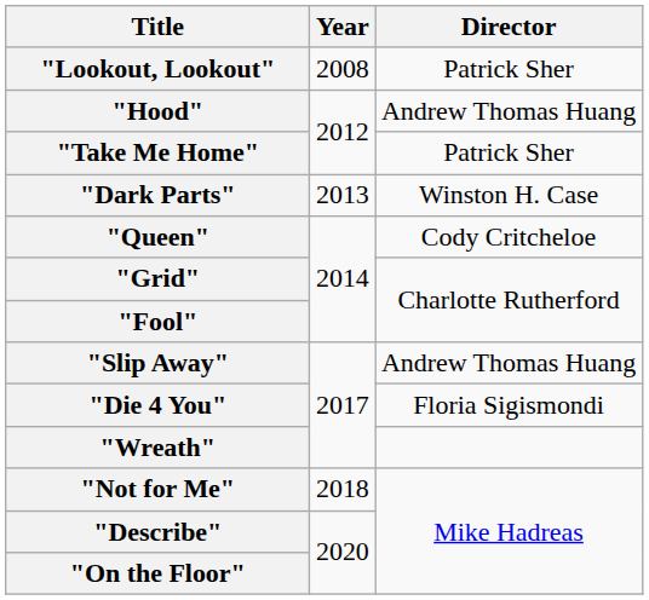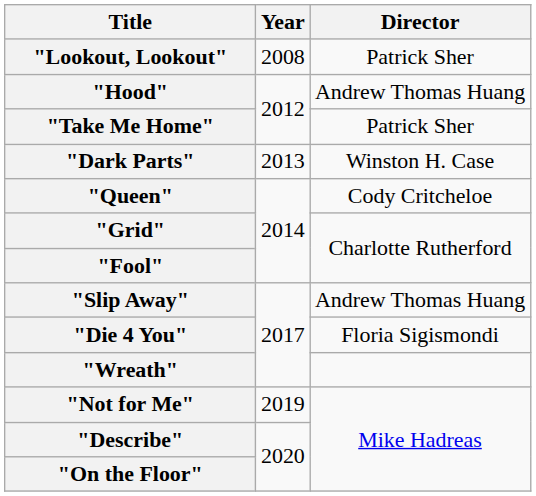"Not for Me" | Year: 2018 -> 2019
